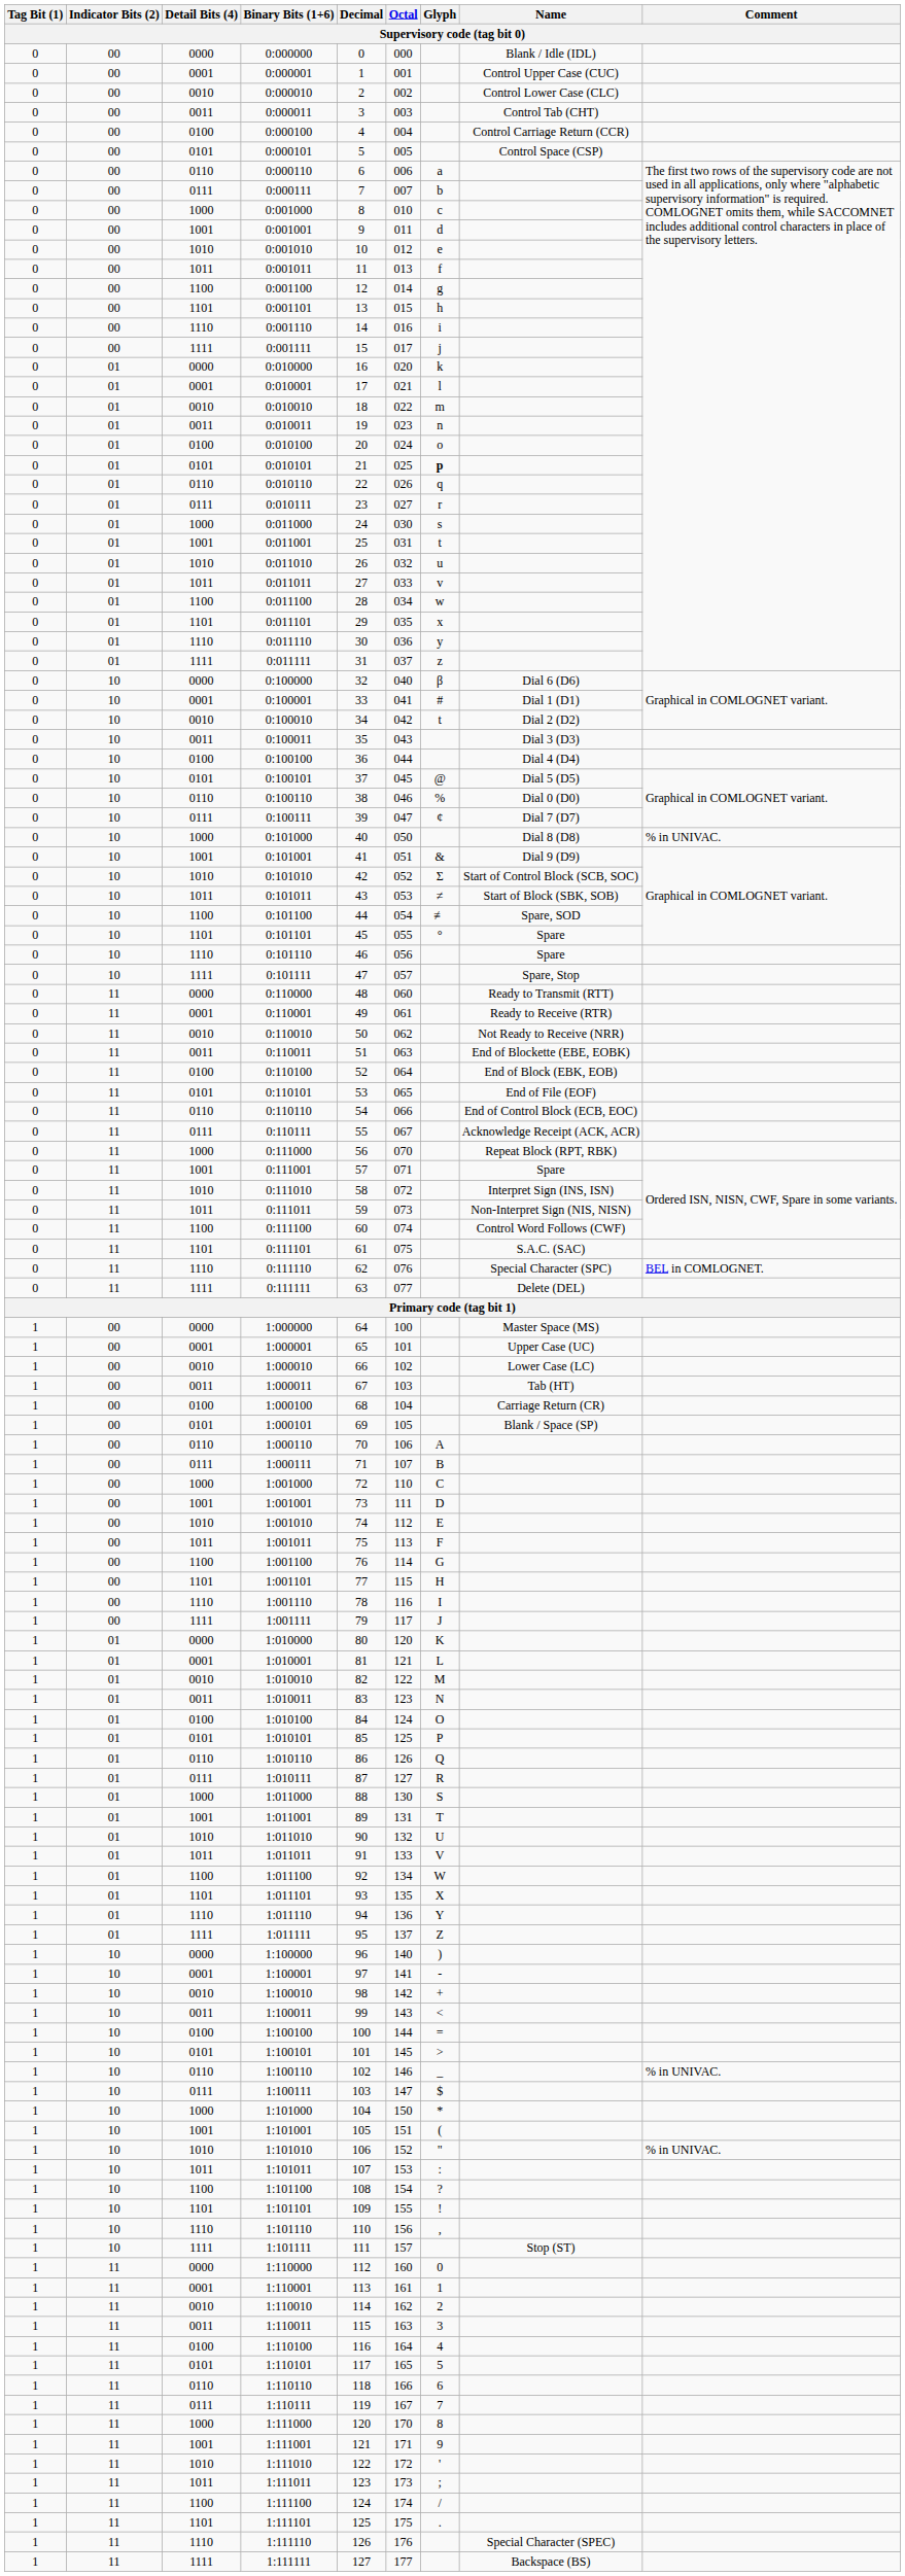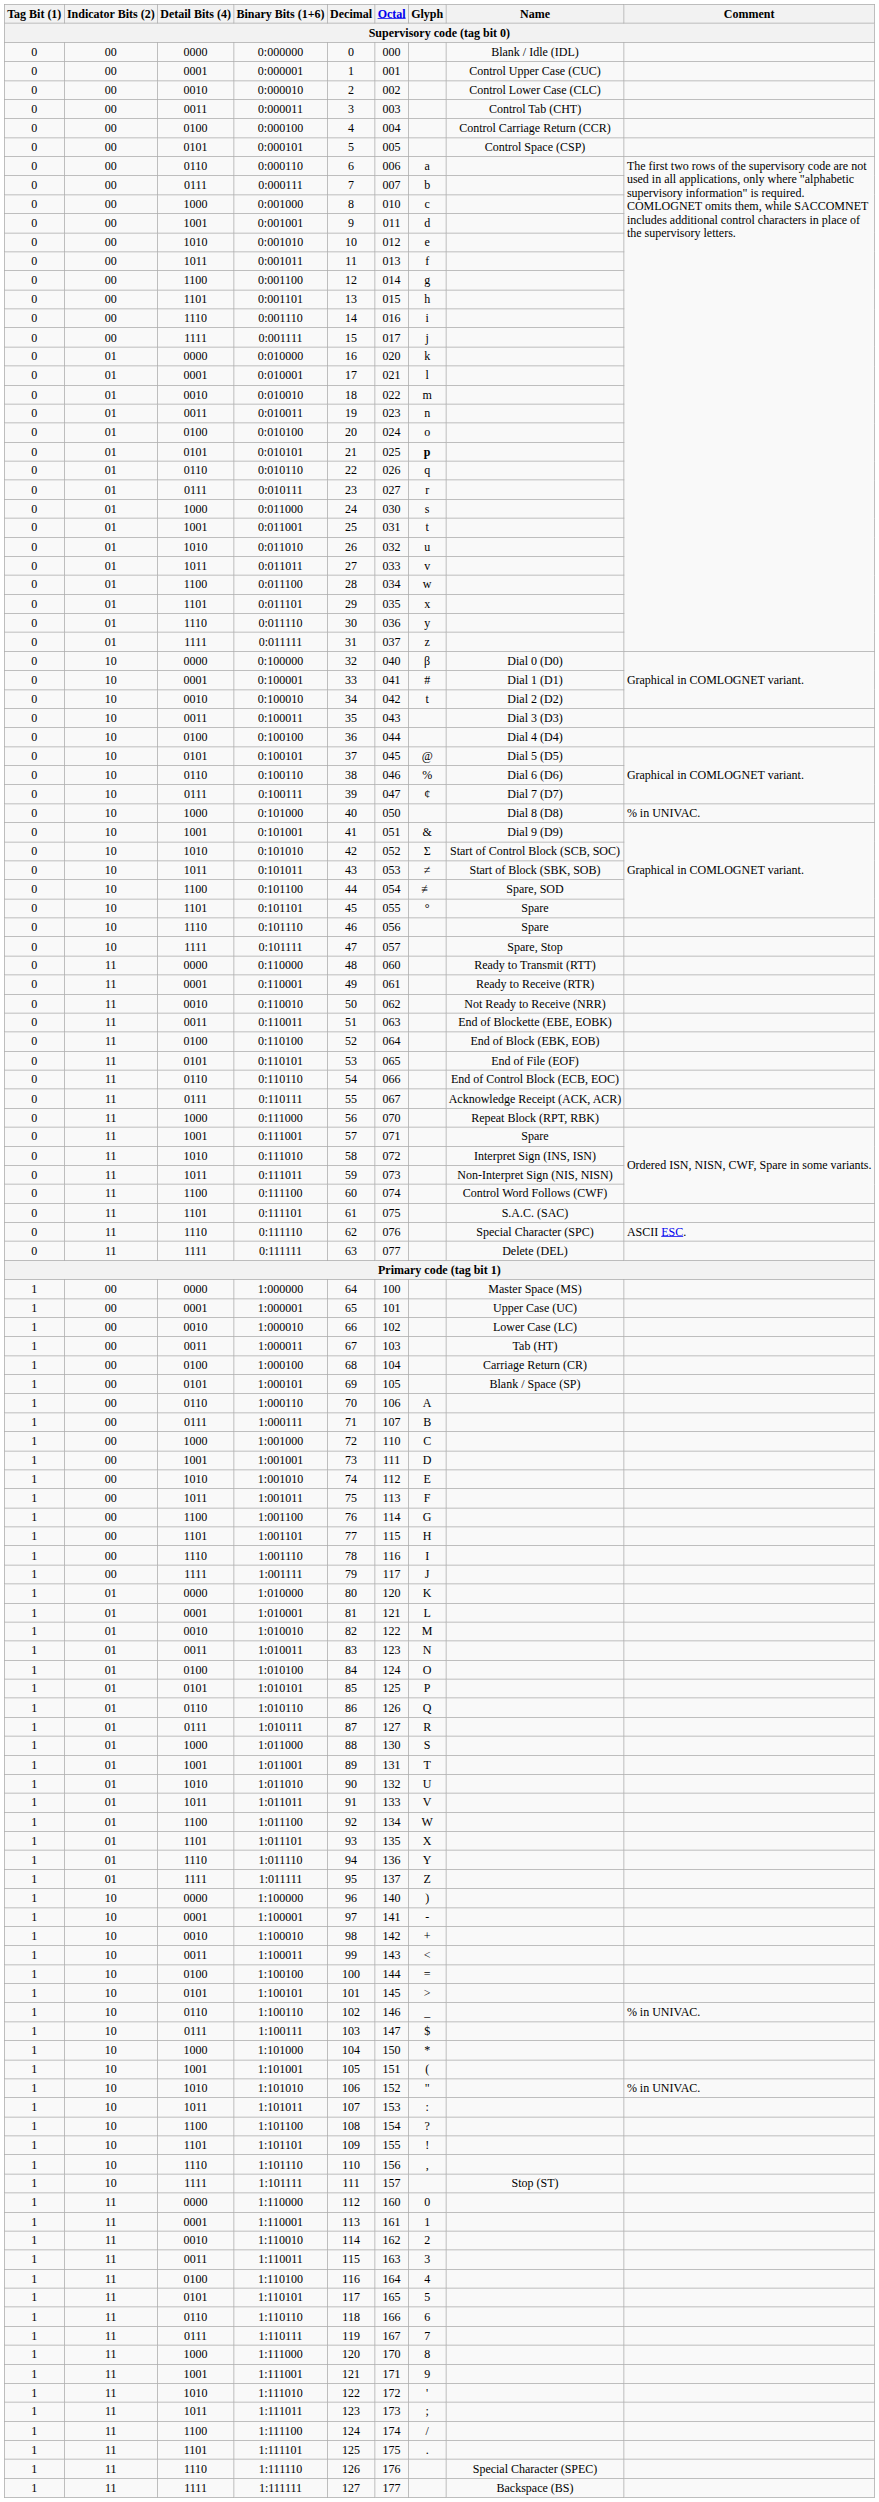0:100000 | Name: Dial 6 (D6) -> Dial 0 (D0)
0:100110 | Name: Dial 0 (D0) -> Dial 6 (D6)
0:111110 | Comment: BEL in COMLOGNET. -> ASCII ESC.
